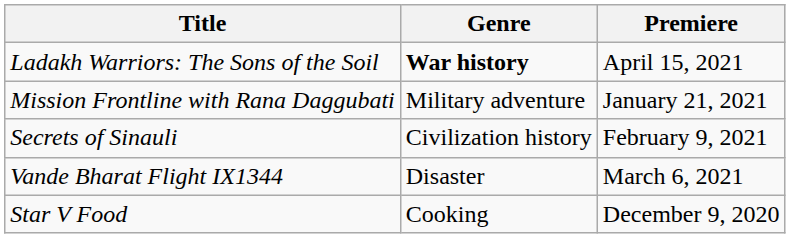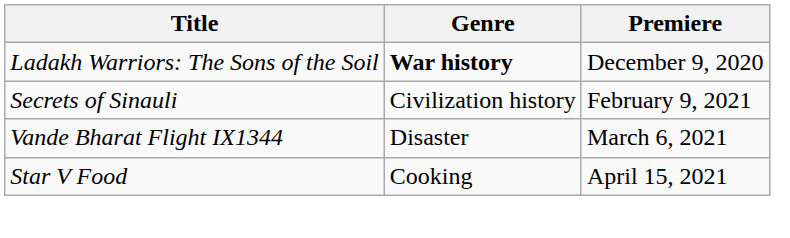Ladakh Warriors: The Sons of the Soil | Premiere: April 15, 2021 -> December 9, 2020
- row: Mission Frontline with Rana Daggubati | Military adventure | January 21, 2021
Star V Food | Premiere: December 9, 2020 -> April 15, 2021
